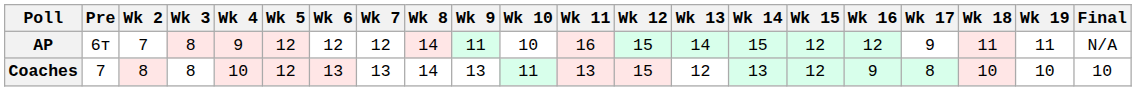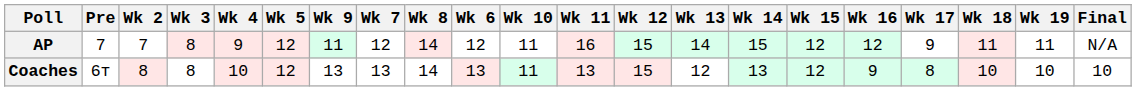columns swapped: Wk 6 <-> Wk 9
AP | Pre: 6т -> 7
AP | Wk 10: 10 -> 11
Coaches | Pre: 7 -> 6т
